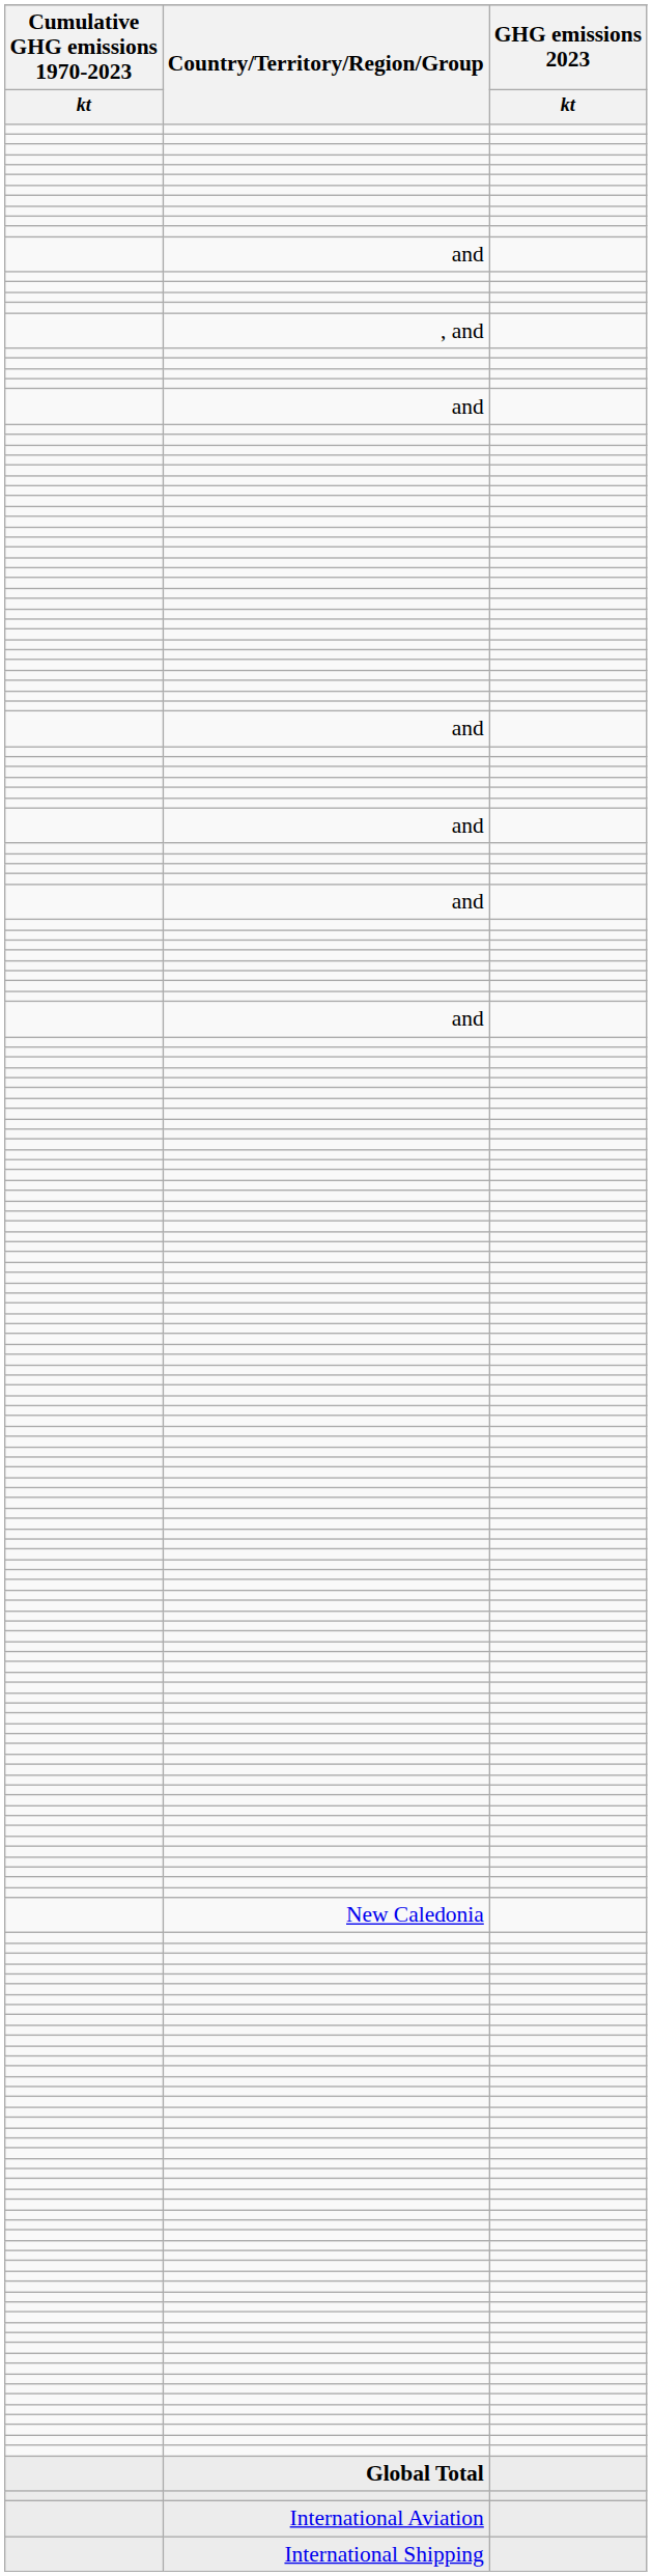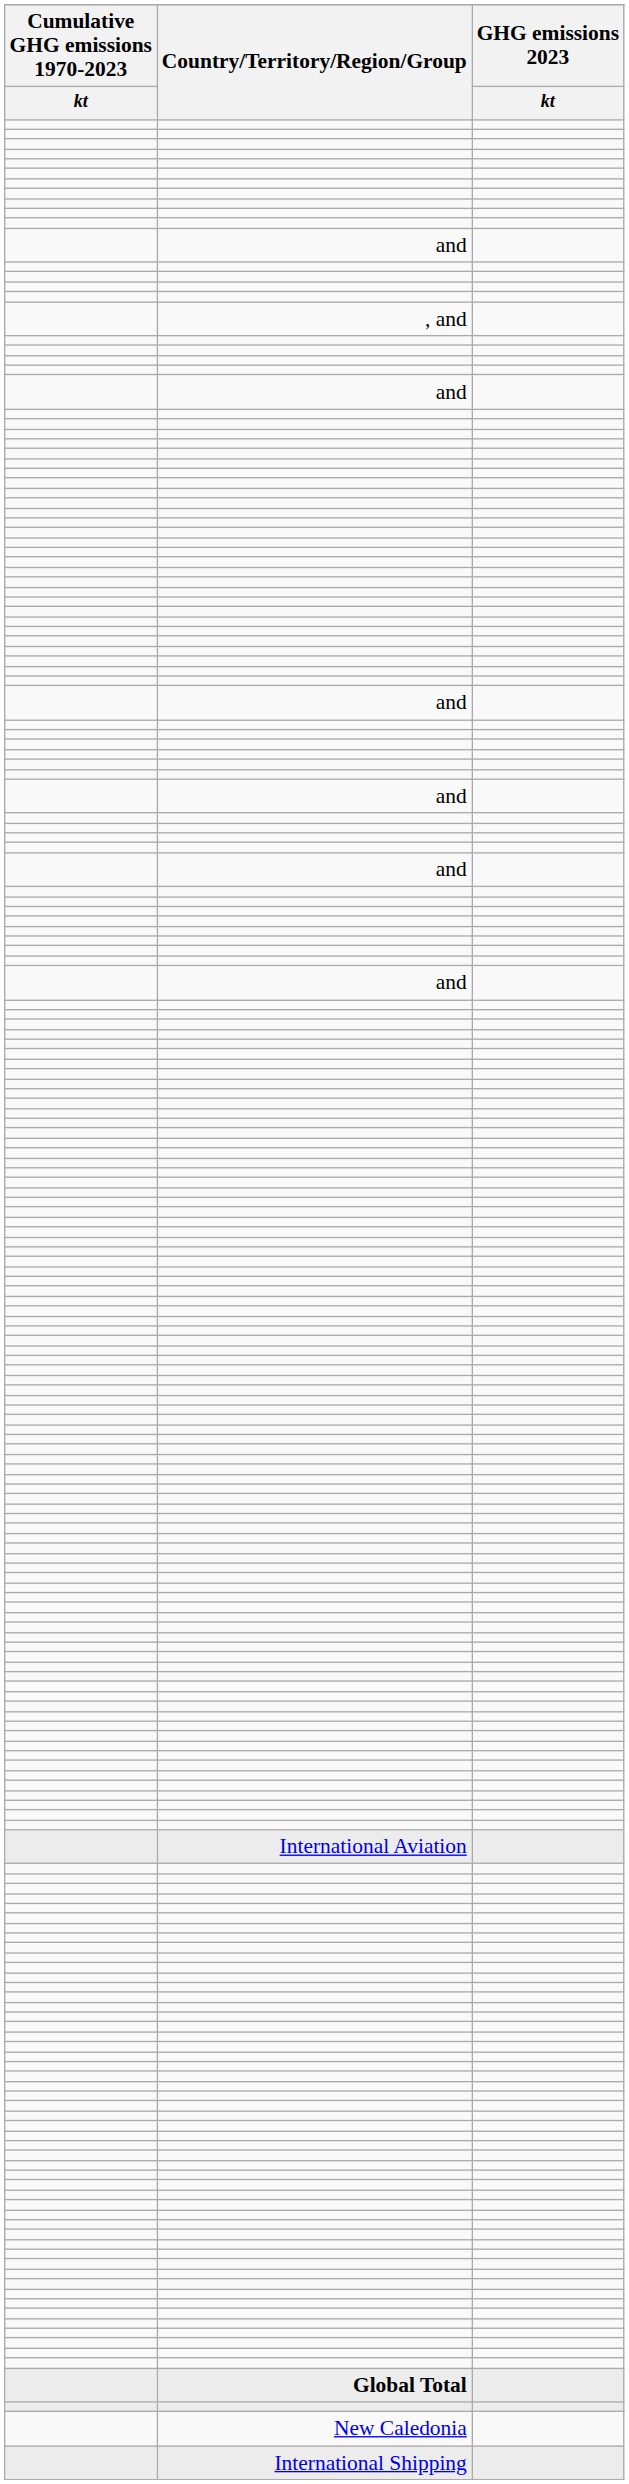rows swapped: New Caledonia <-> International Aviation
